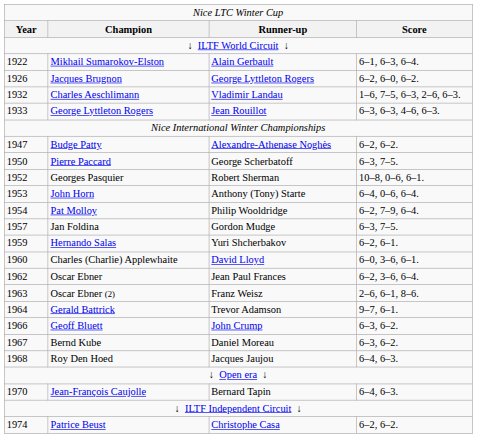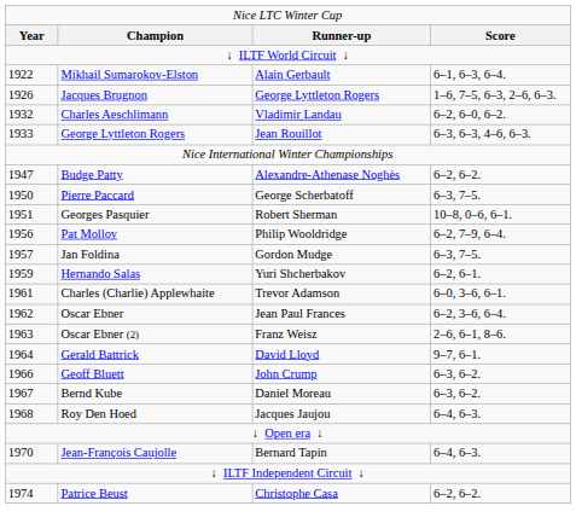Jacques Brugnon | column 4: 6–2, 6–0, 6–2. -> 1–6, 7–5, 6–3, 2–6, 6–3.
Charles Aeschlimann | column 4: 1–6, 7–5, 6–3, 2–6, 6–3. -> 6–2, 6–0, 6–2.
Georges Pasquier | column 1: 1952 -> 1951
- row: 1953 | John Horn | Anthony (Tony) Starte | 6–4, 0–6, 6–4.
Pat Molloy | column 1: 1954 -> 1956
Charles (Charlie) Applewhaite | column 1: 1960 -> 1961
Charles (Charlie) Applewhaite | column 3: David Lloyd -> Trevor Adamson
Gerald Battrick | column 3: Trevor Adamson -> David Lloyd
